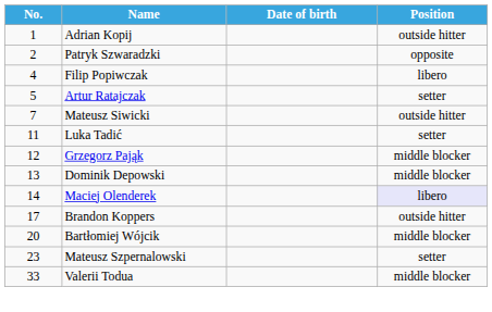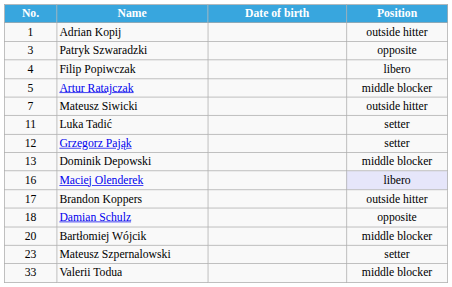Patryk Szwaradzki | No.: 2 -> 3
Artur Ratajczak | Position: setter -> middle blocker
Grzegorz Pająk | Position: middle blocker -> setter
Maciej Olenderek | No.: 14 -> 16
+ row: 18 | Damian Schulz | opposite
